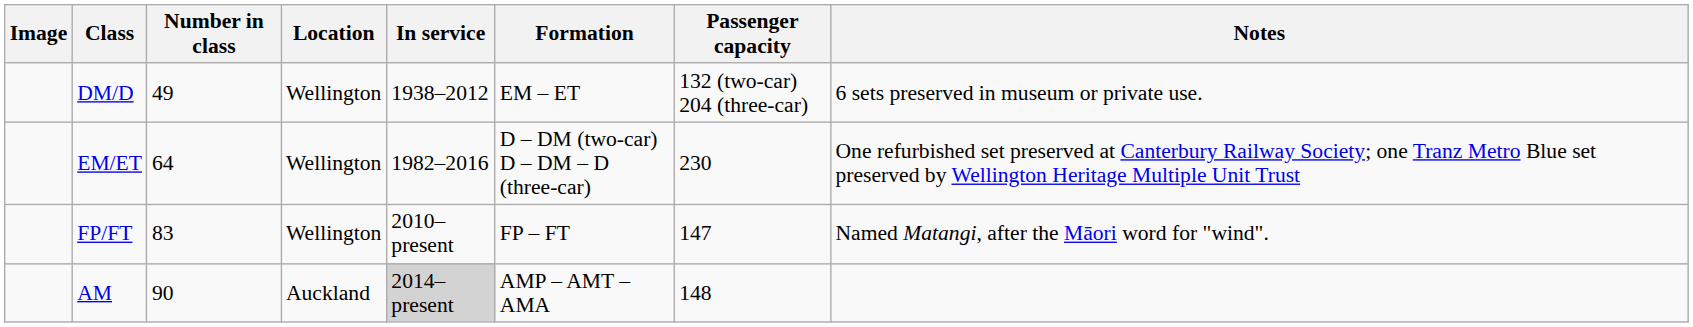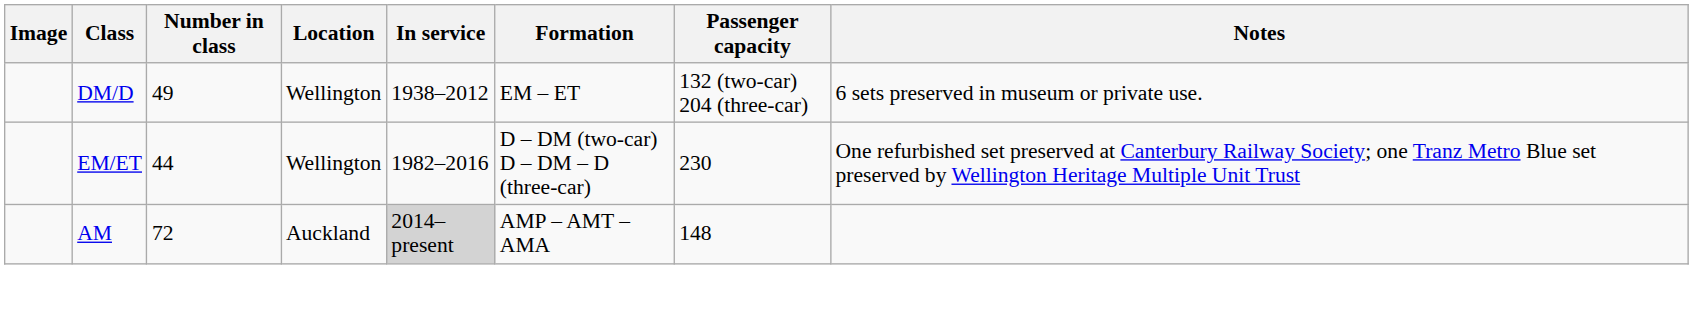EM/ET | Number in class: 64 -> 44
- row: FP/FT | 83 | Wellington | 2010–present | FP – FT | 147 | Named Matangi, after the Māori word for "wind".
AM | Number in class: 90 -> 72
